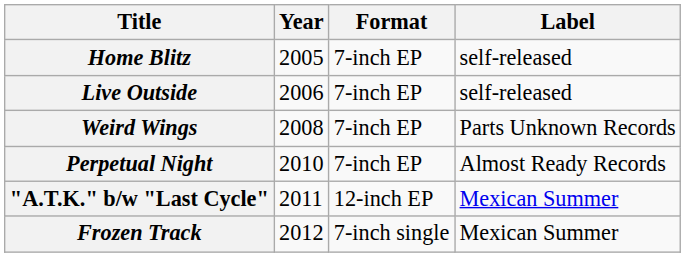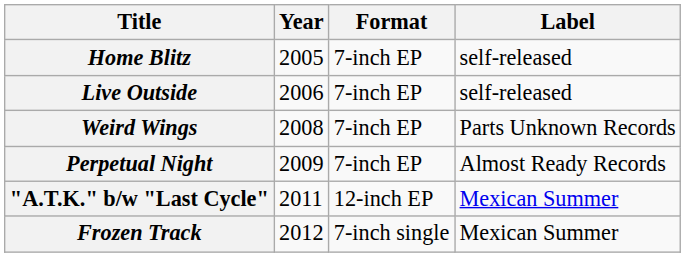Perpetual Night | Year: 2010 -> 2009
